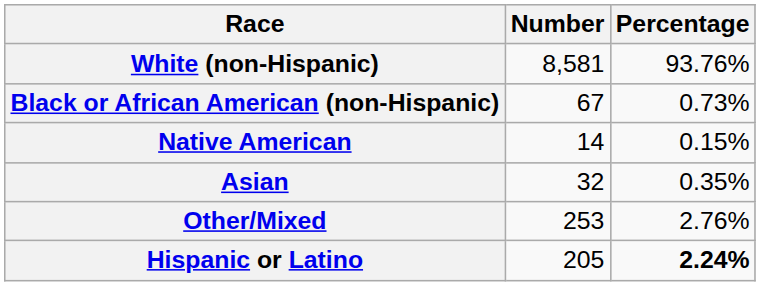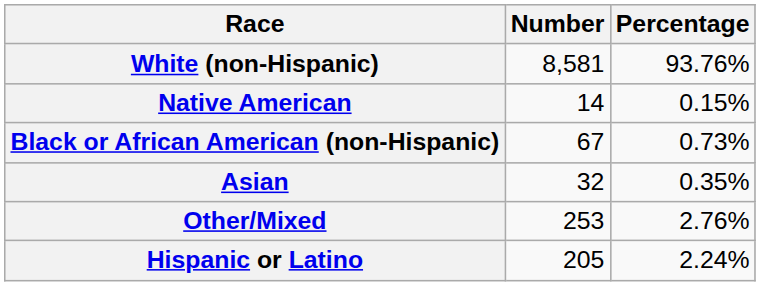rows swapped: Black or African American (non-Hispanic) <-> Native American
Hispanic or Latino | Percentage: bold -> normal
